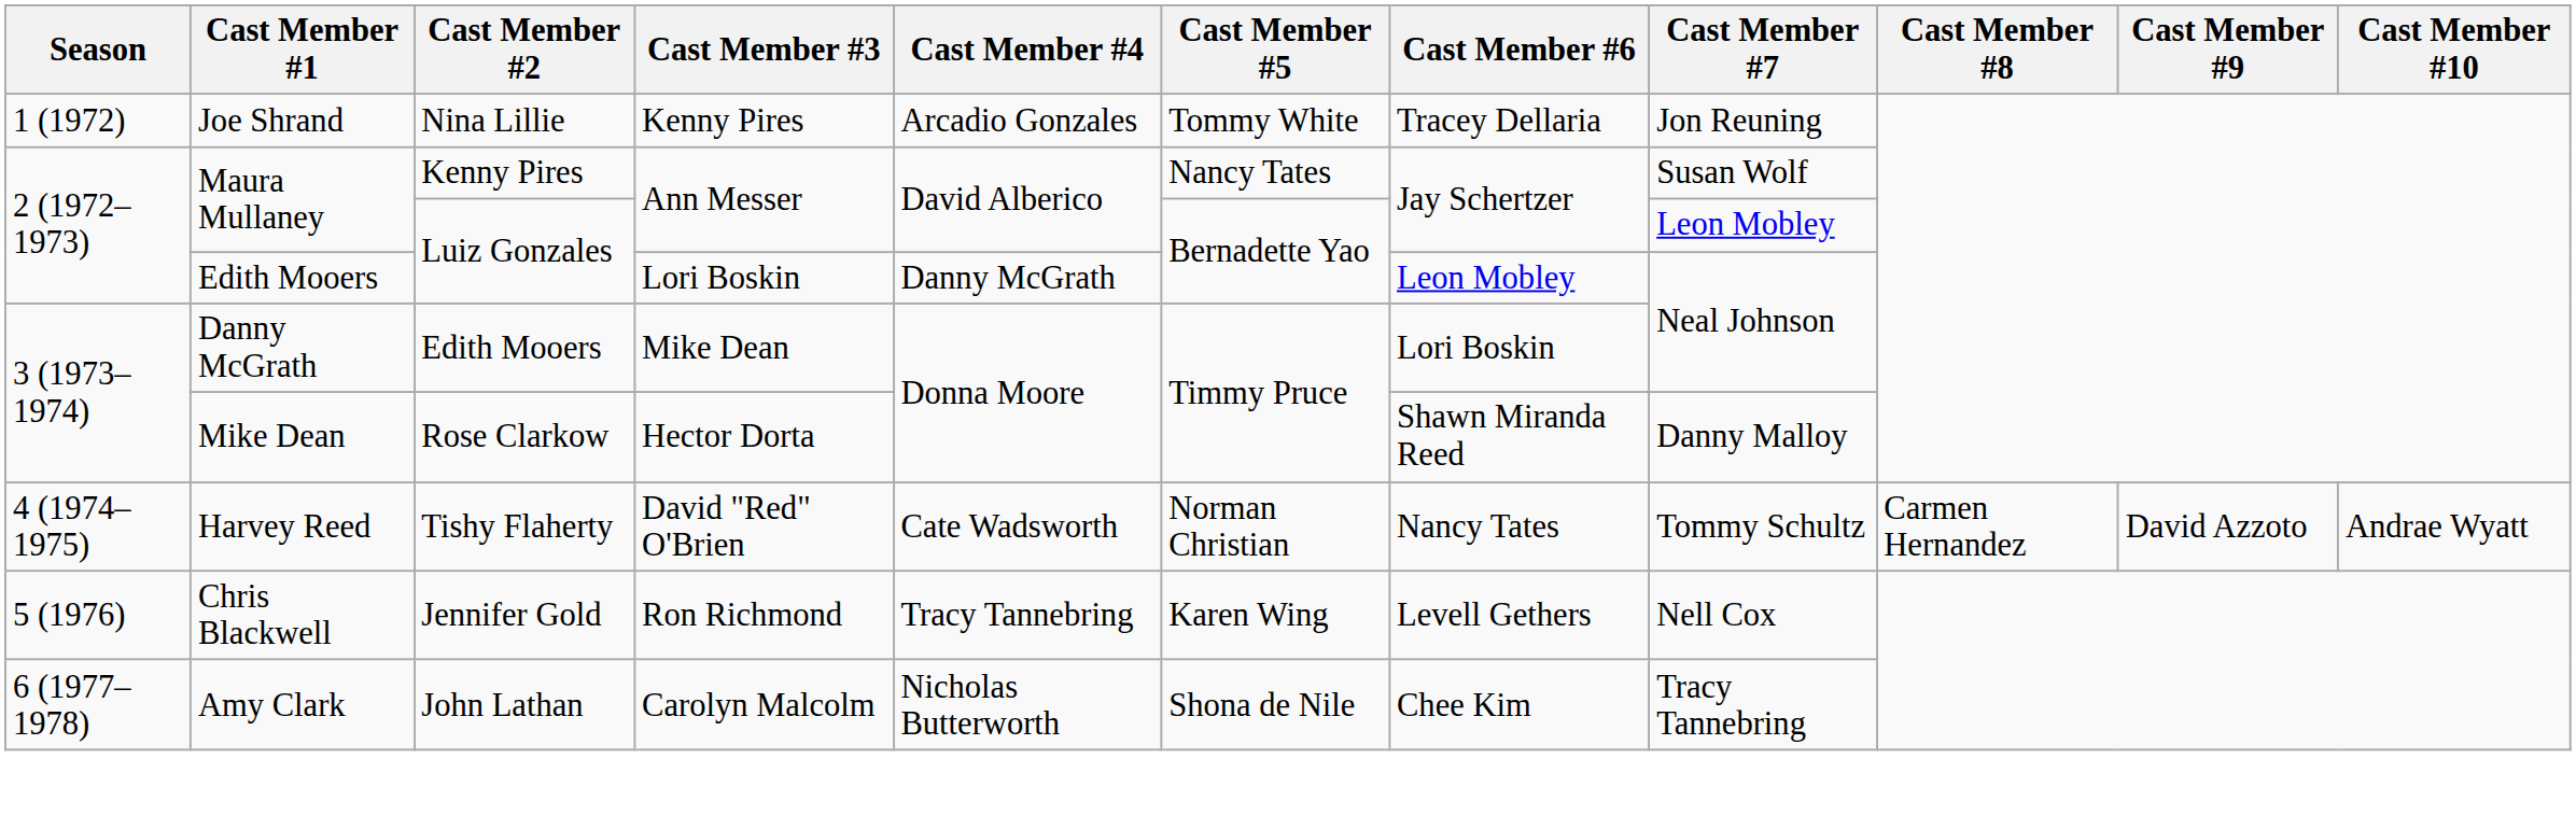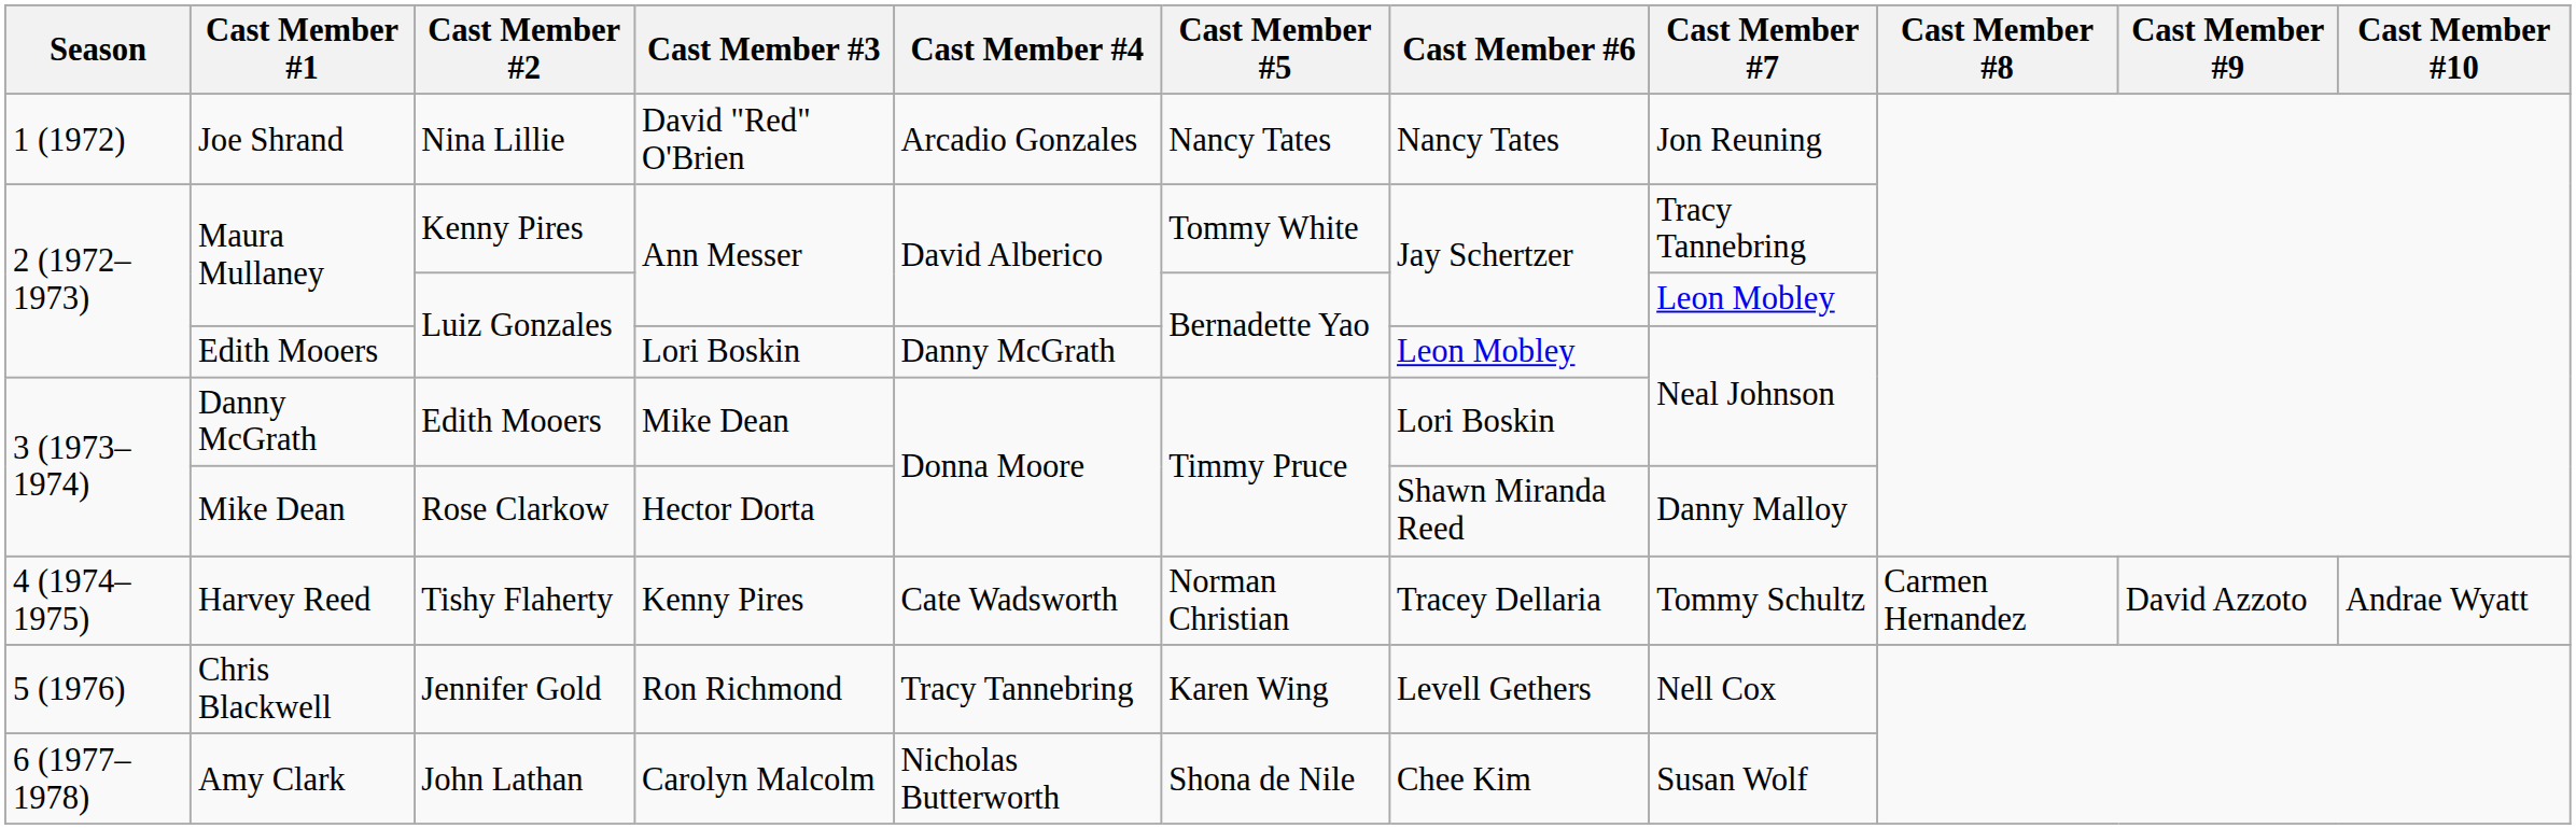Joe Shrand | Cast Member #3: Kenny Pires -> David "Red" O'Brien
Joe Shrand | Cast Member #5: Tommy White -> Nancy Tates
Joe Shrand | Cast Member #6: Tracey Dellaria -> Nancy Tates
Maura Mullaney / Kenny Pires | Cast Member #5: Nancy Tates -> Tommy White
Maura Mullaney / Kenny Pires | Cast Member #7: Susan Wolf -> Tracy Tannebring
Harvey Reed | Cast Member #3: David "Red" O'Brien -> Kenny Pires
Harvey Reed | Cast Member #6: Nancy Tates -> Tracey Dellaria
Amy Clark | Cast Member #7: Tracy Tannebring -> Susan Wolf
